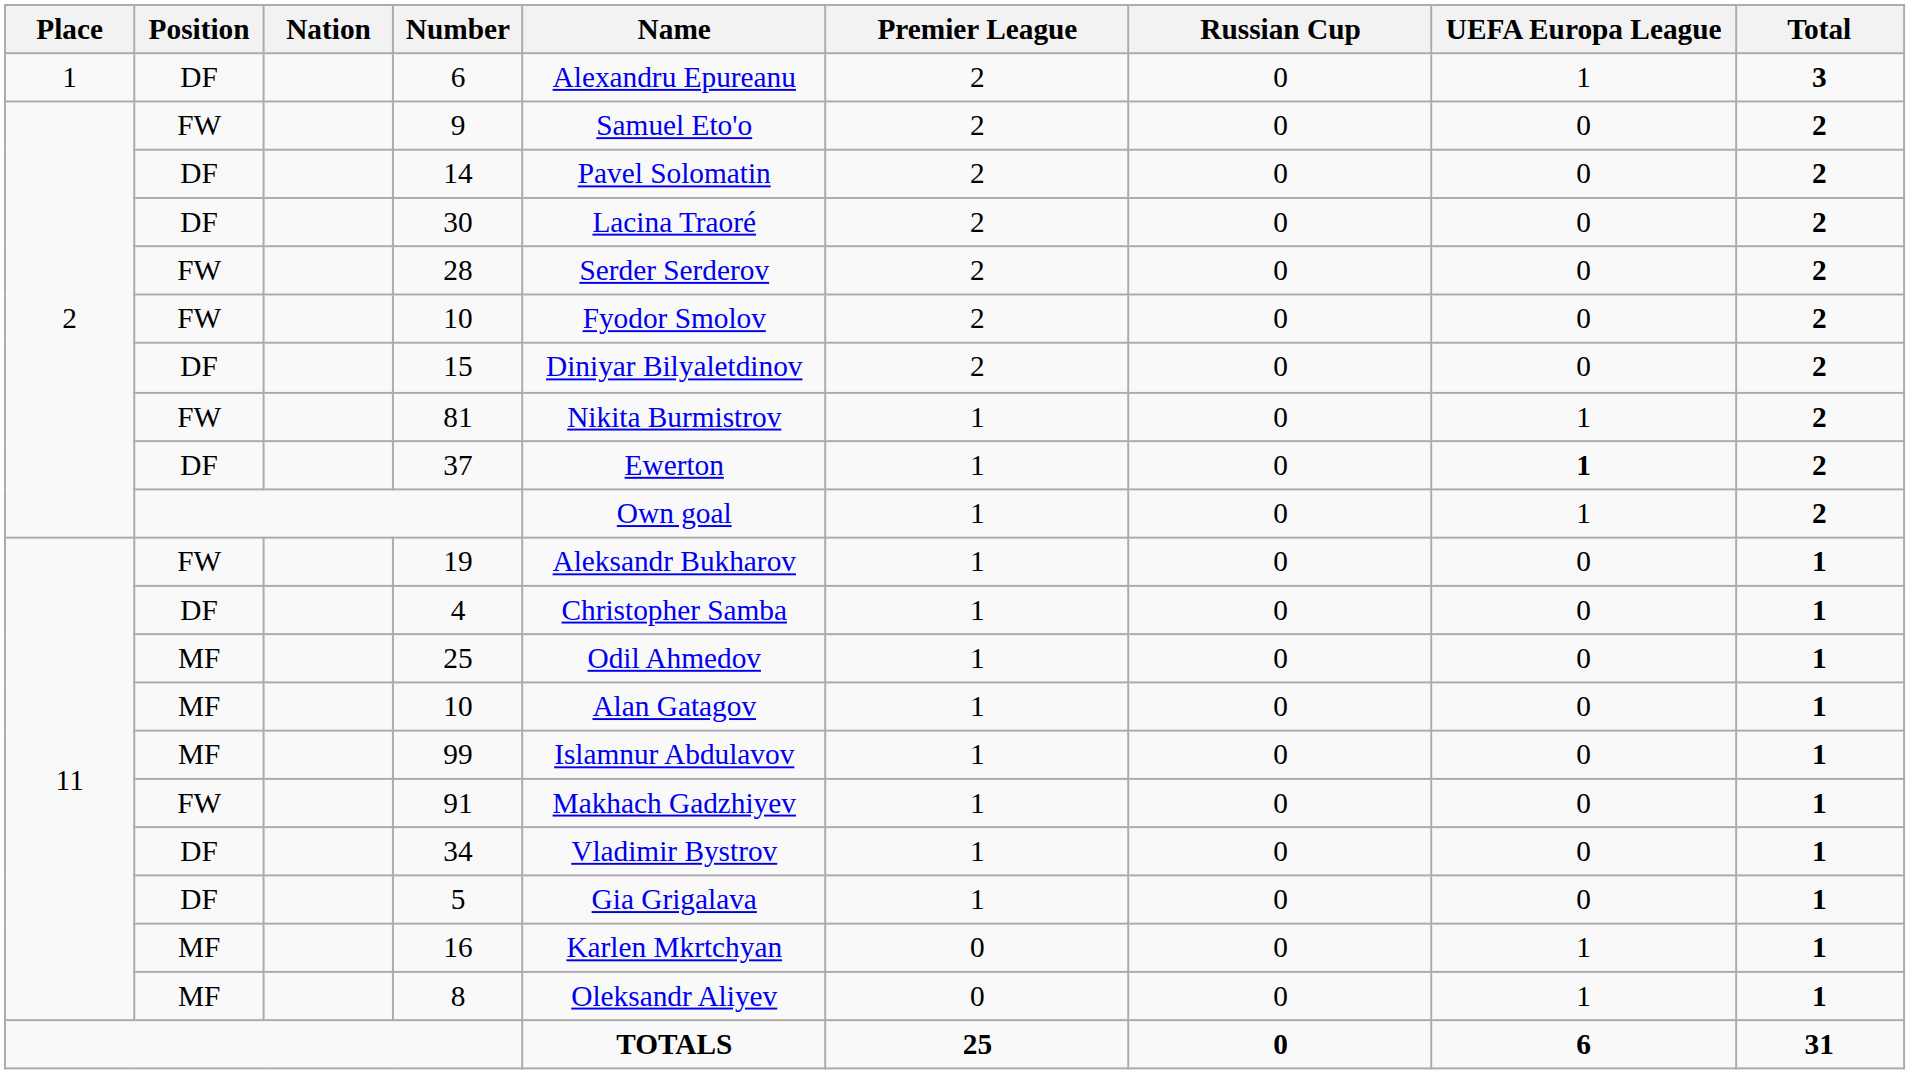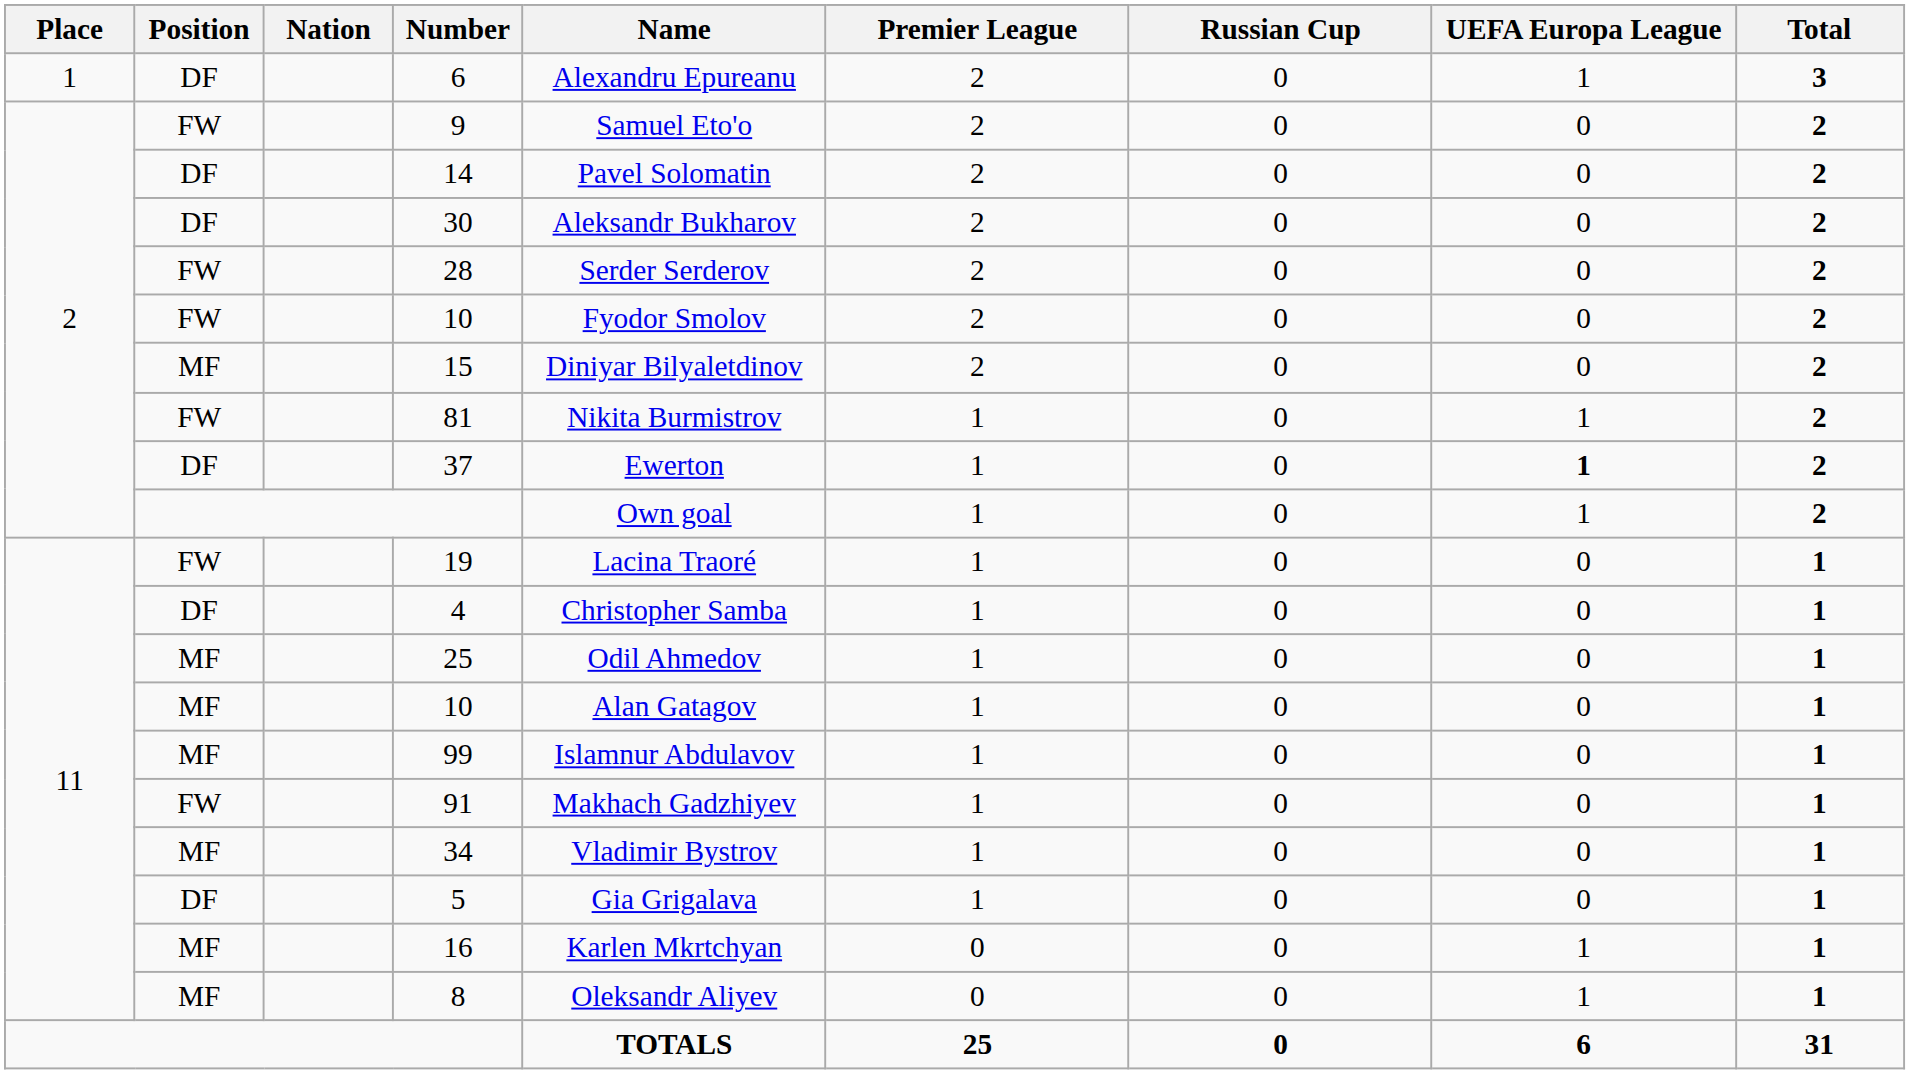30 | Name: Lacina Traoré -> Aleksandr Bukharov
15 | Position: DF -> MF
19 | Name: Aleksandr Bukharov -> Lacina Traoré
34 | Position: DF -> MF
